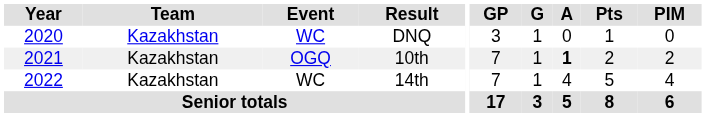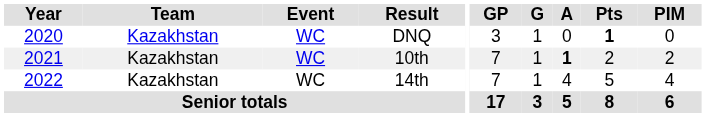DNQ | Pts: normal -> bold
10th | Event: OGQ -> WC
